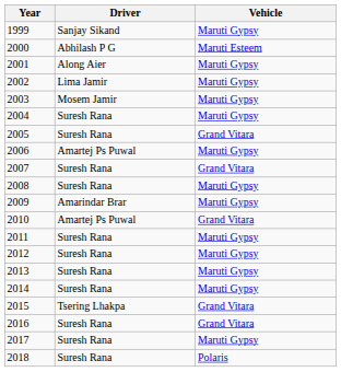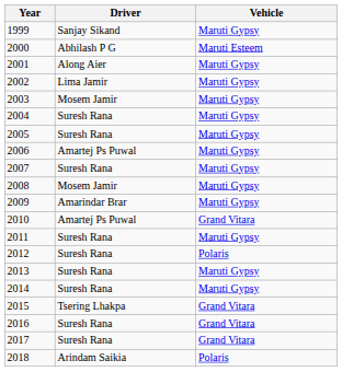2005 | Vehicle: Grand Vitara -> Maruti Gypsy
2007 | Vehicle: Grand Vitara -> Maruti Gypsy
2008 | Driver: Suresh Rana -> Mosem Jamir
2012 | Vehicle: Maruti Gypsy -> Polaris
2017 | Vehicle: Maruti Gypsy -> Grand Vitara
2018 | Driver: Suresh Rana -> Arindam Saikia
